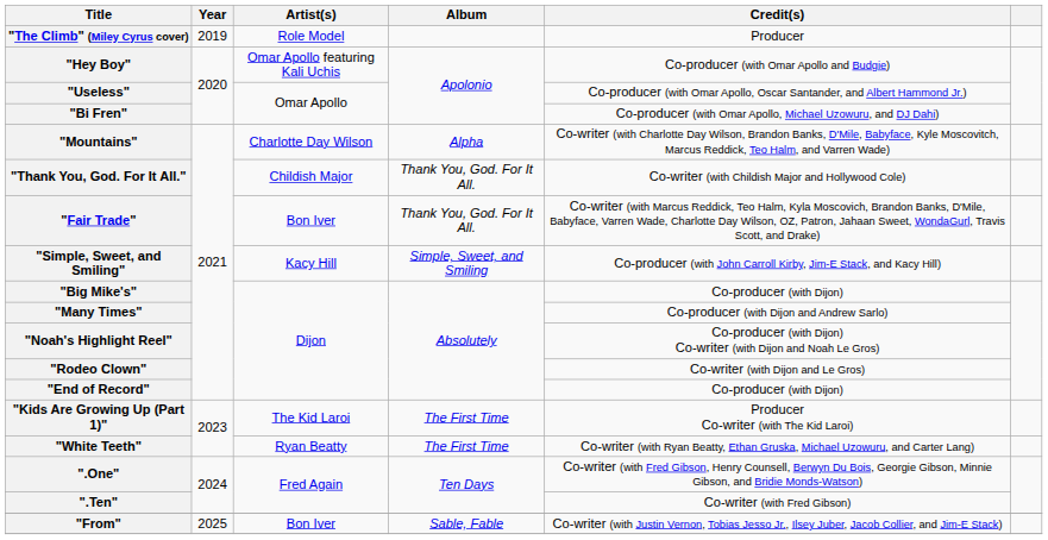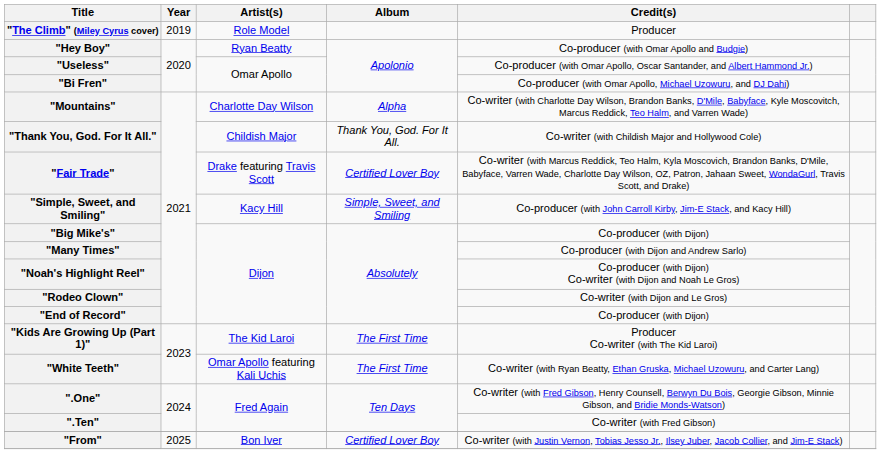"Hey Boy" | Artist(s): Omar Apollo featuring Kali Uchis -> Ryan Beatty
"Fair Trade" | Artist(s): Bon Iver -> Drake featuring Travis Scott
"Fair Trade" | Album: Thank You, God. For It All. -> Certified Lover Boy
"White Teeth" | Artist(s): Ryan Beatty -> Omar Apollo featuring Kali Uchis
"From" | Album: Sable, Fable -> Certified Lover Boy
